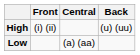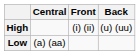columns swapped: Front <-> Central
